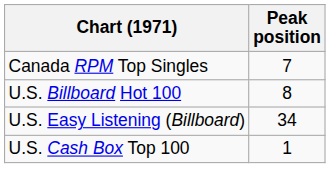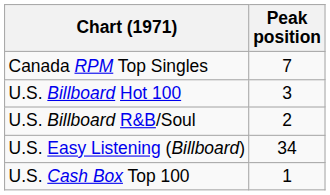U.S. Billboard Hot 100 | Peak position: 8 -> 3
+ row: U.S. Billboard R&B/Soul | 2
